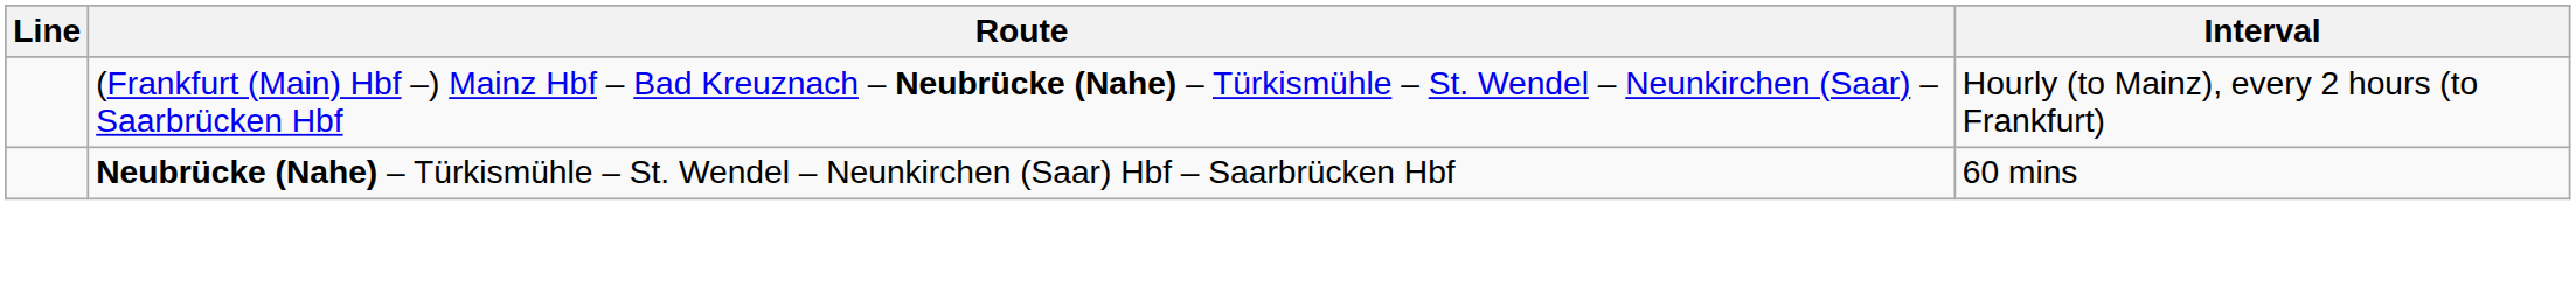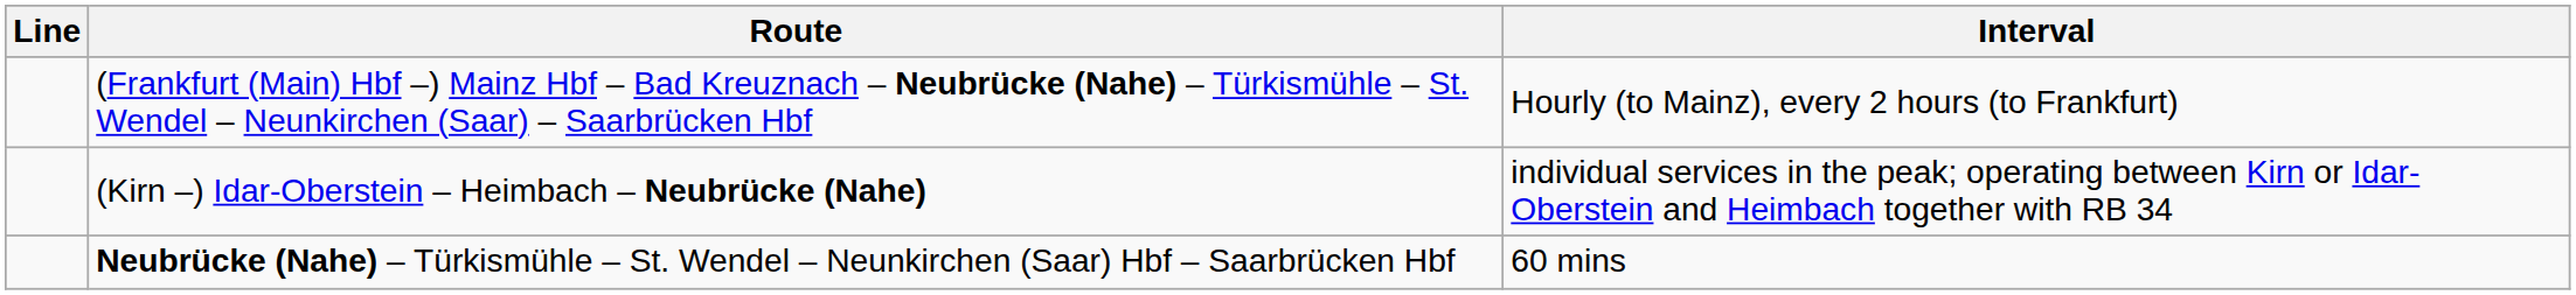+ row: (Kirn –) Idar-Oberstein – Heimbach – Neubrücke (Nahe) | individual services in the peak; operating between Kirn or Idar-Oberstein and Heimbach together with RB 34
